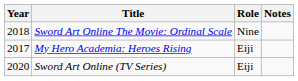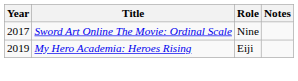Sword Art Online The Movie: Ordinal Scale | Year: 2018 -> 2017
My Hero Academia: Heroes Rising | Year: 2017 -> 2019
- row: 2020 | Sword Art Online (TV Series) | Eiji
